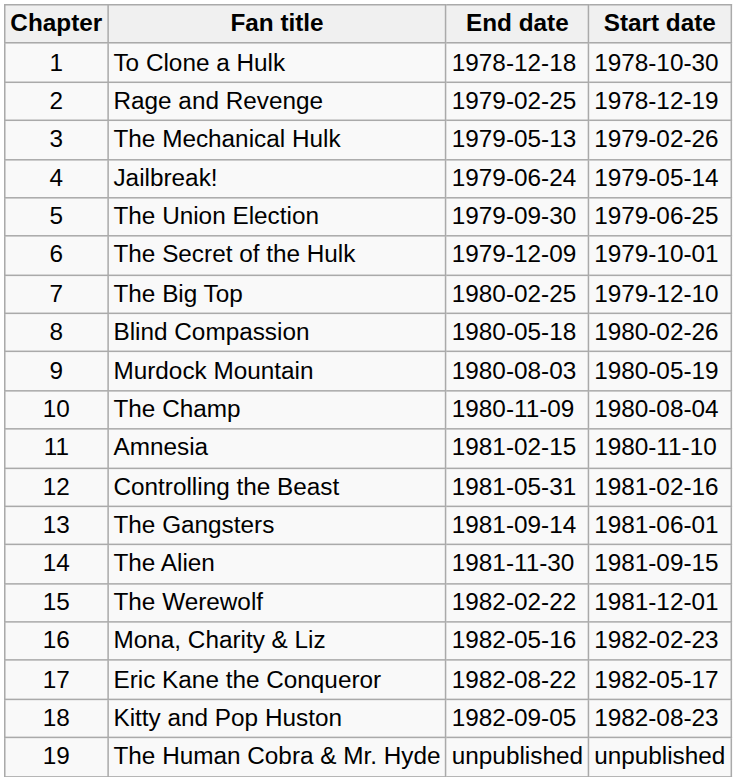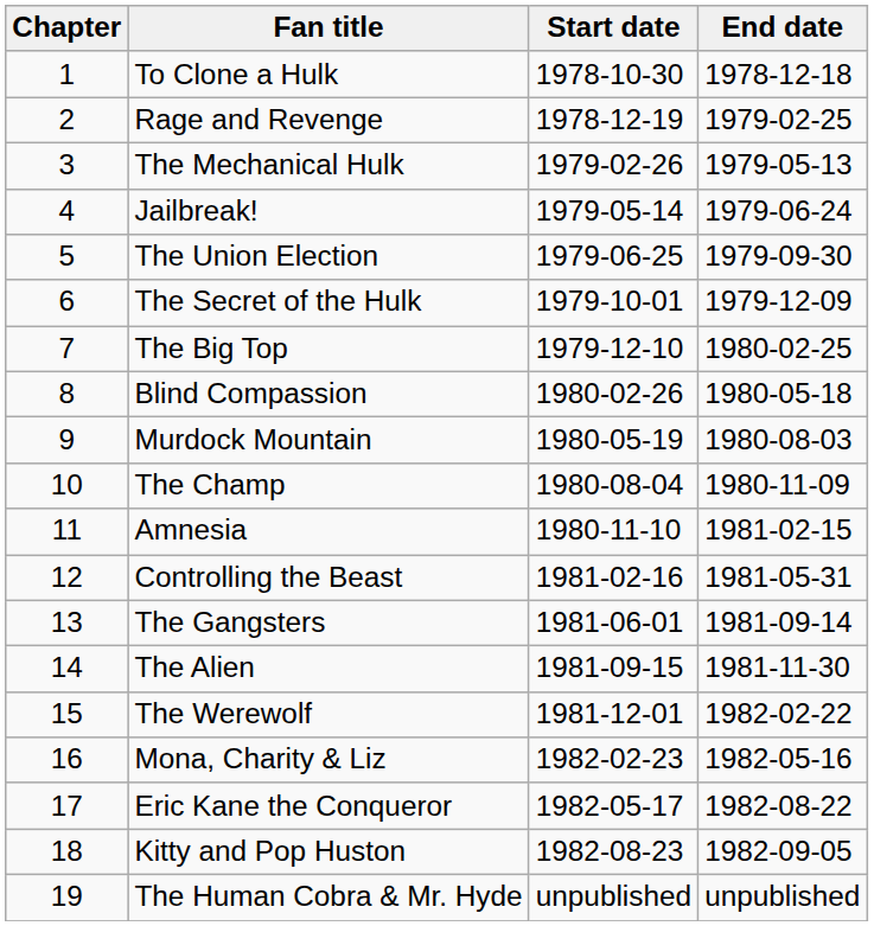columns swapped: Start date <-> End date
